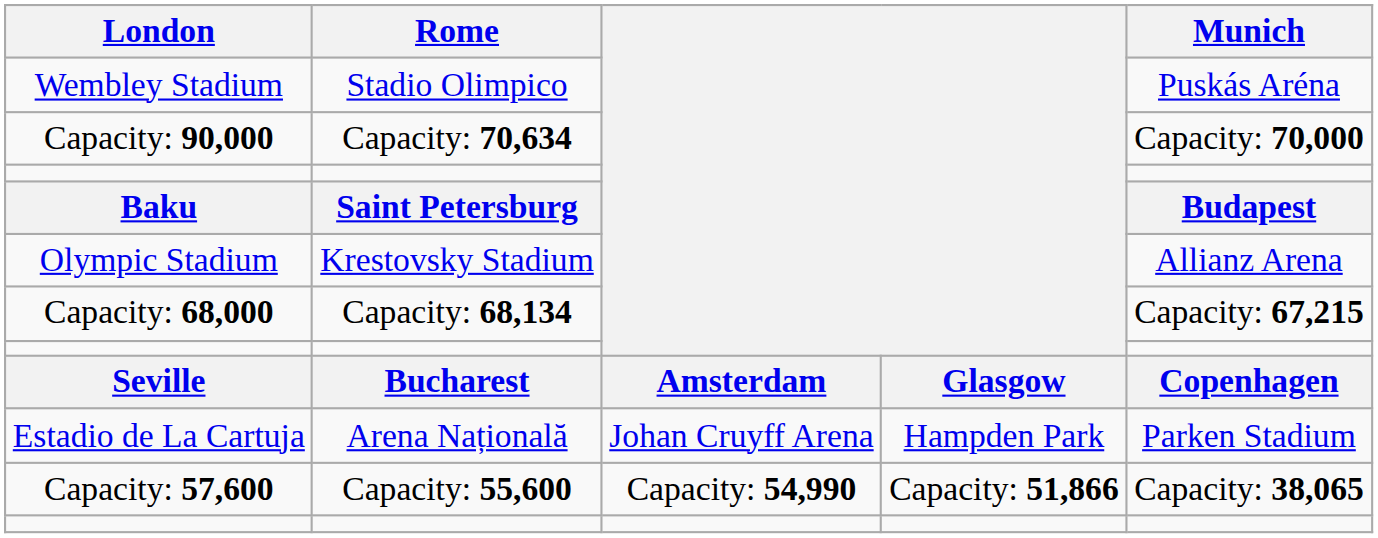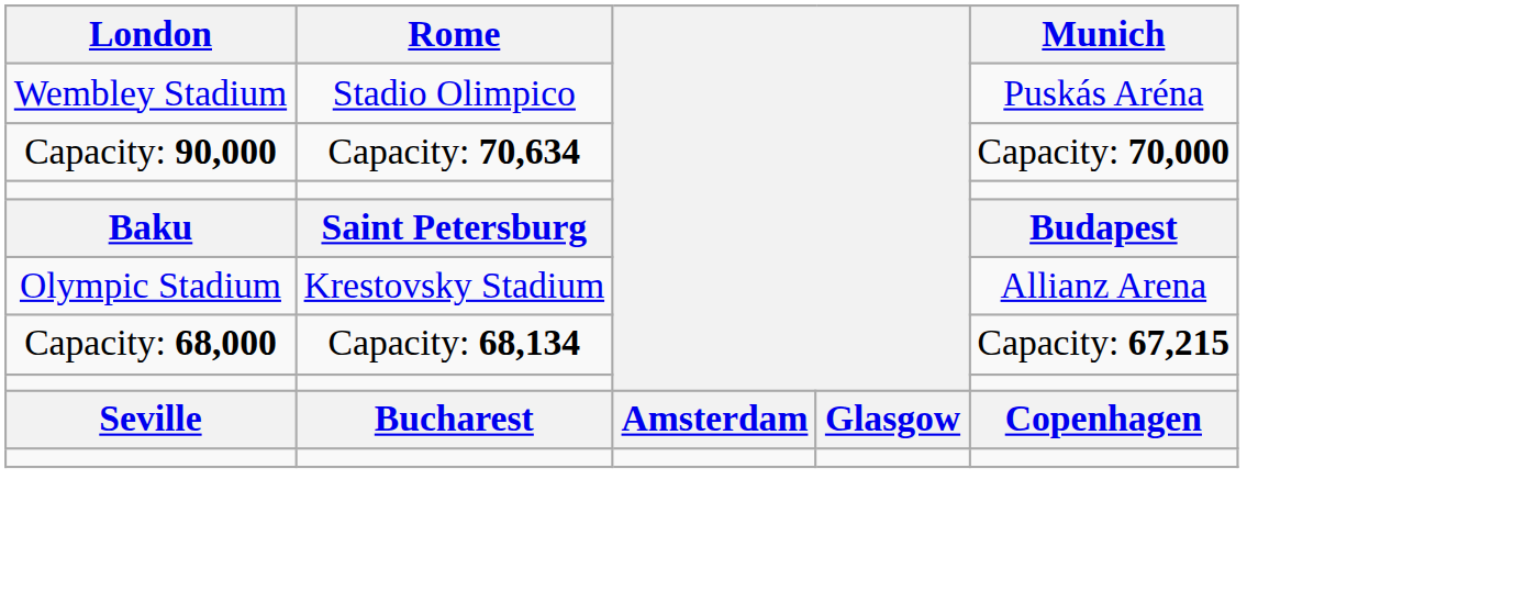- row: Estadio de La Cartuja | Arena Națională | Johan Cruyff Arena | Hampden Park | Parken Stadium
- row: Capacity: 57,600 | Capacity: 55,600 | Capacity: 54,990 | Capacity: 51,866 | Capacity: 38,065
